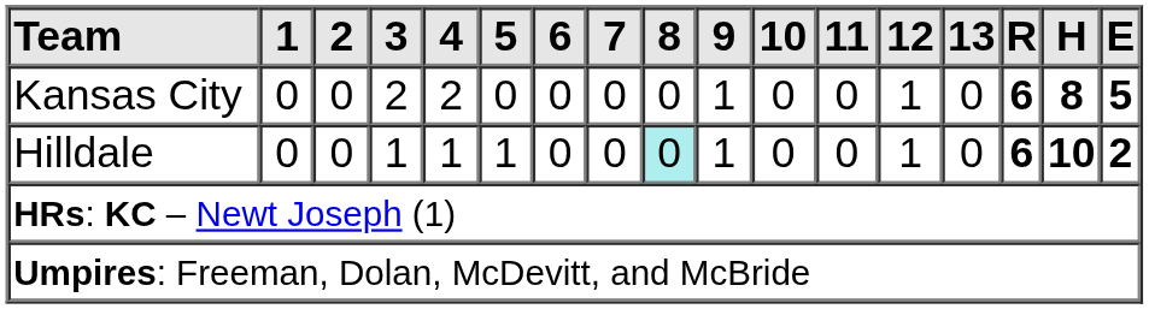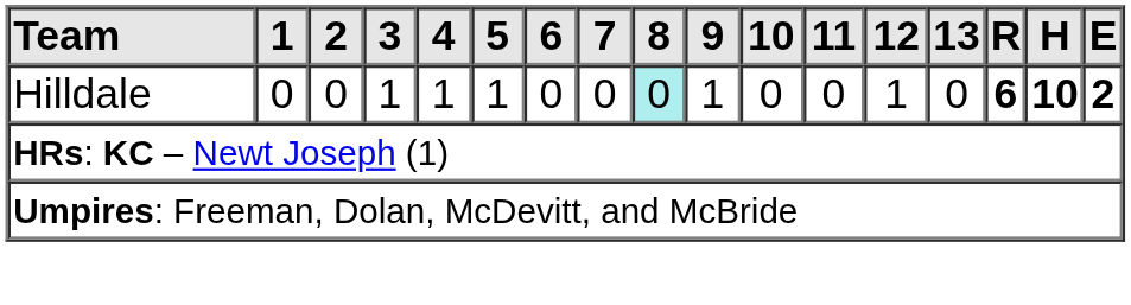- row: Kansas City | 0 | 0 | 2 | 2 | 0 | 0 | 0 | 0 | 1 | 0 | 0 | 1 | 0 | 6 | 8 | 5
